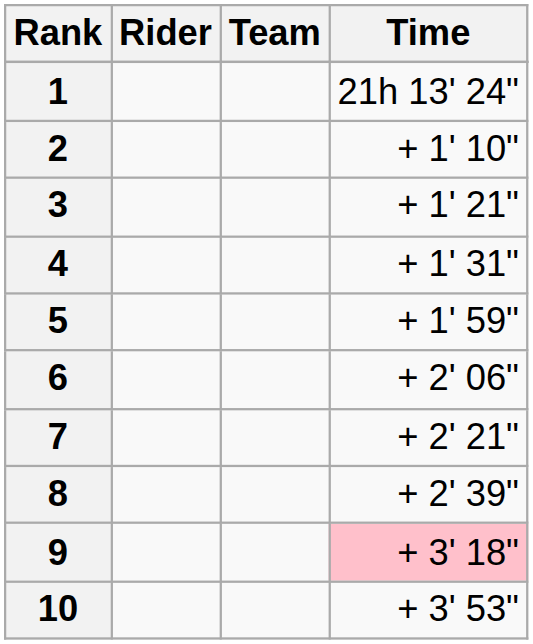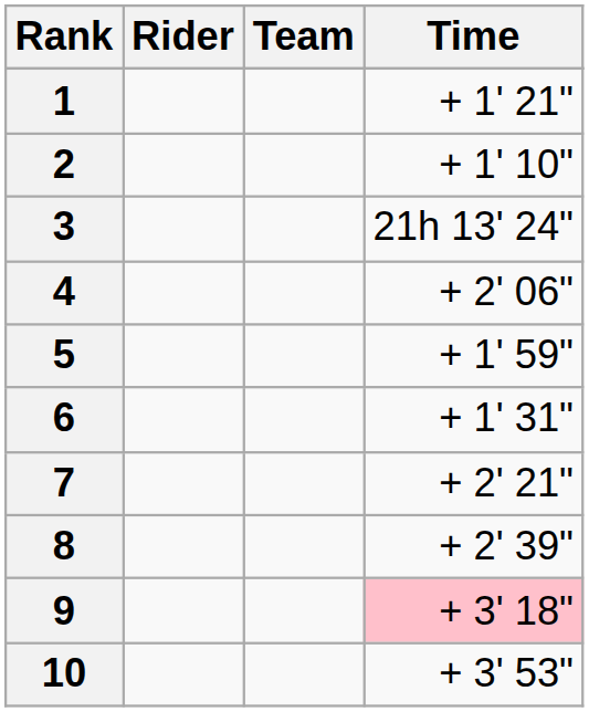1 | Time: 21h 13' 24" -> + 1' 21"
3 | Time: + 1' 21" -> 21h 13' 24"
4 | Time: + 1' 31" -> + 2' 06"
6 | Time: + 2' 06" -> + 1' 31"
